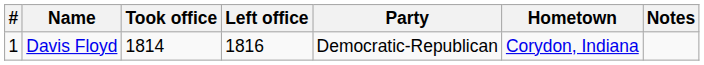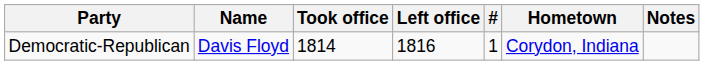columns swapped: # <-> Party
